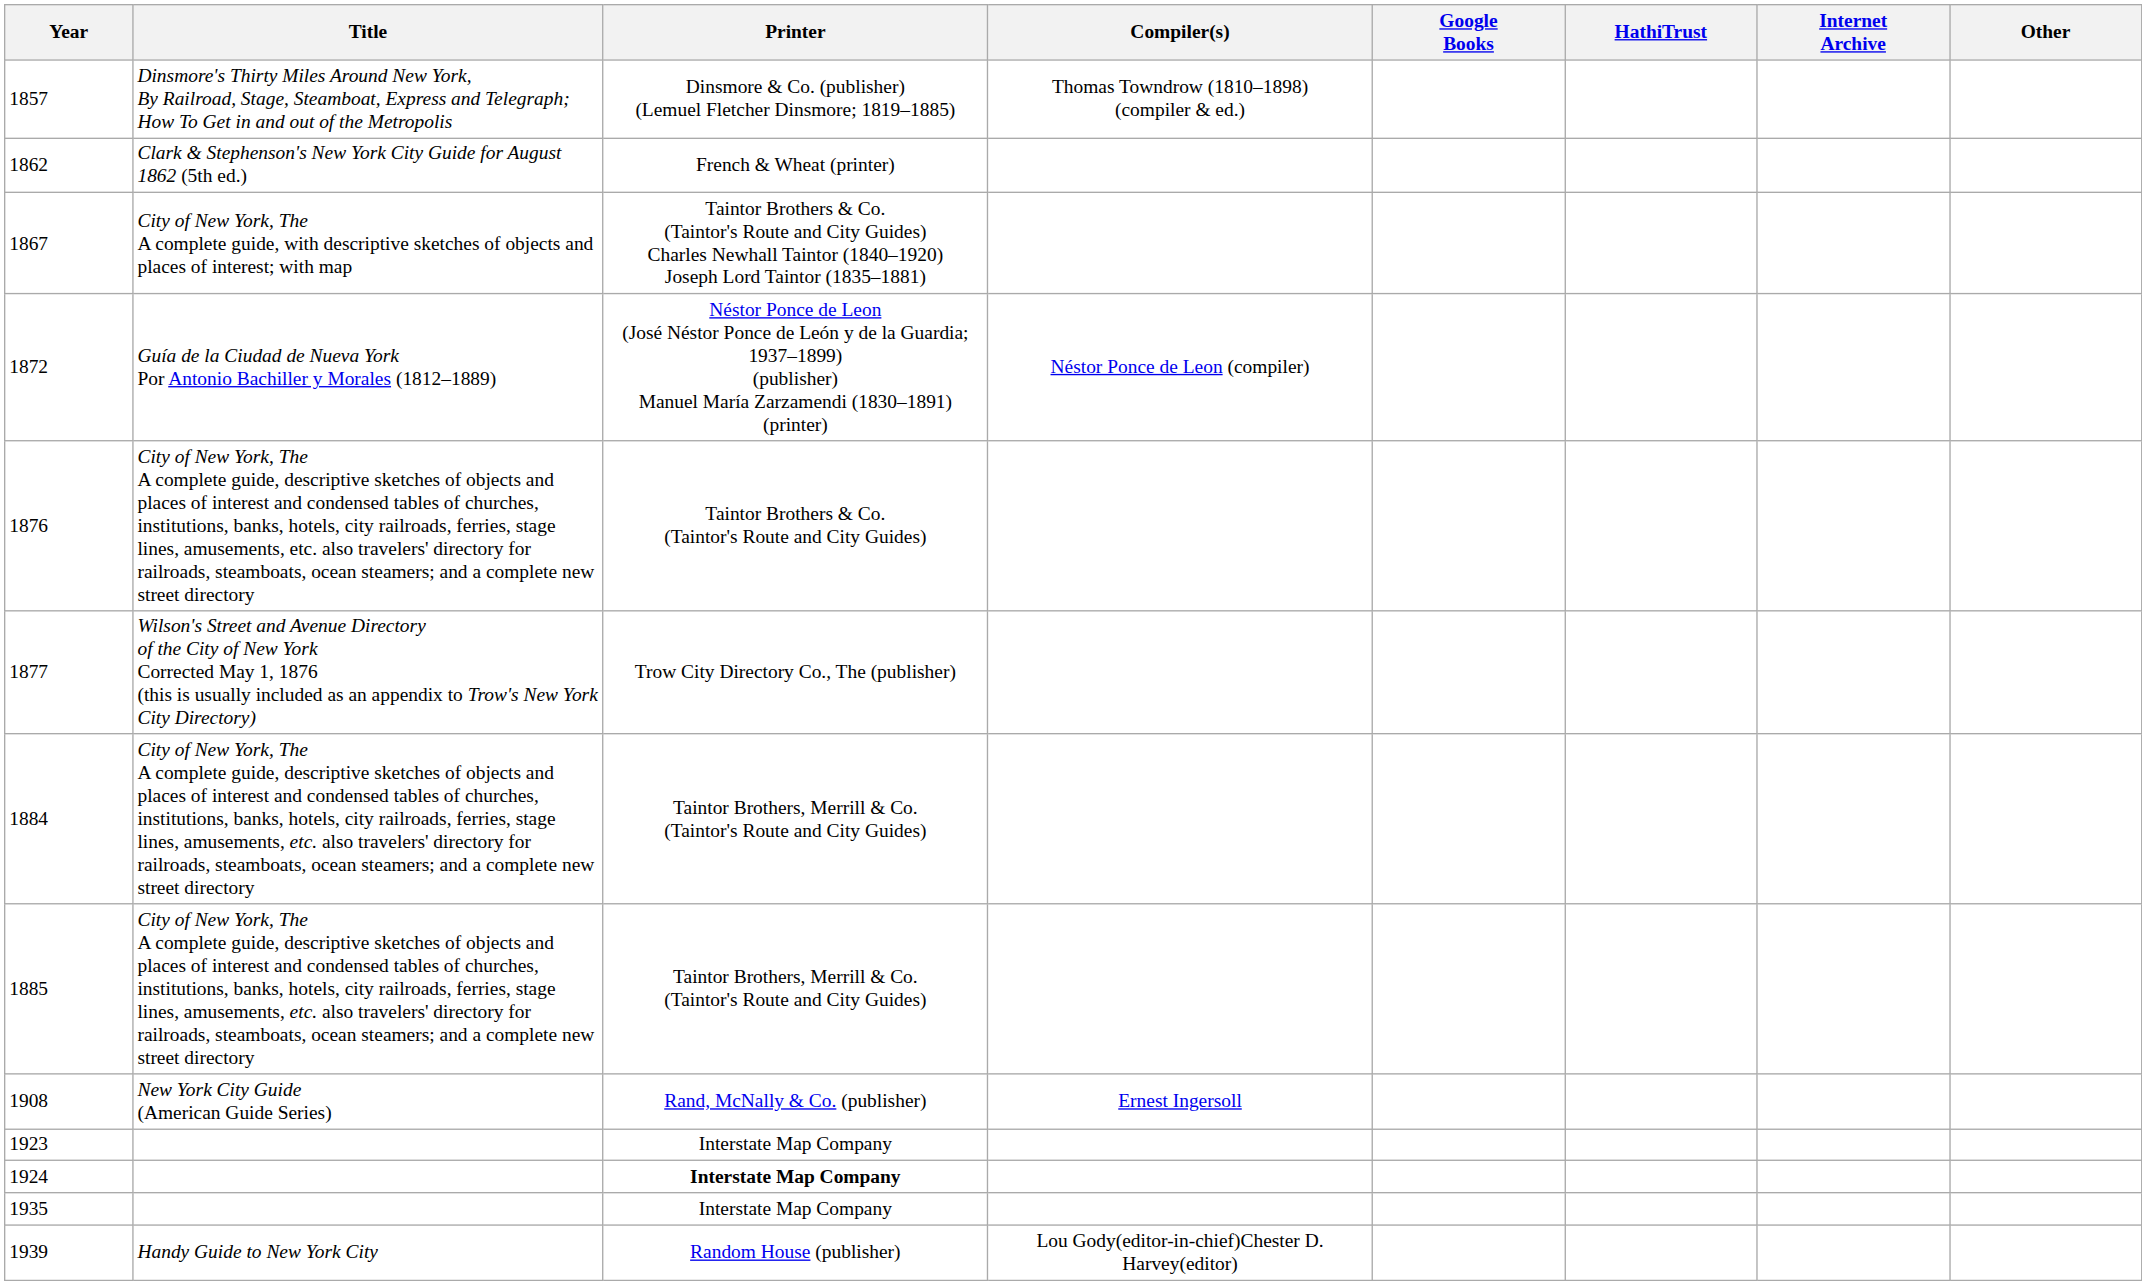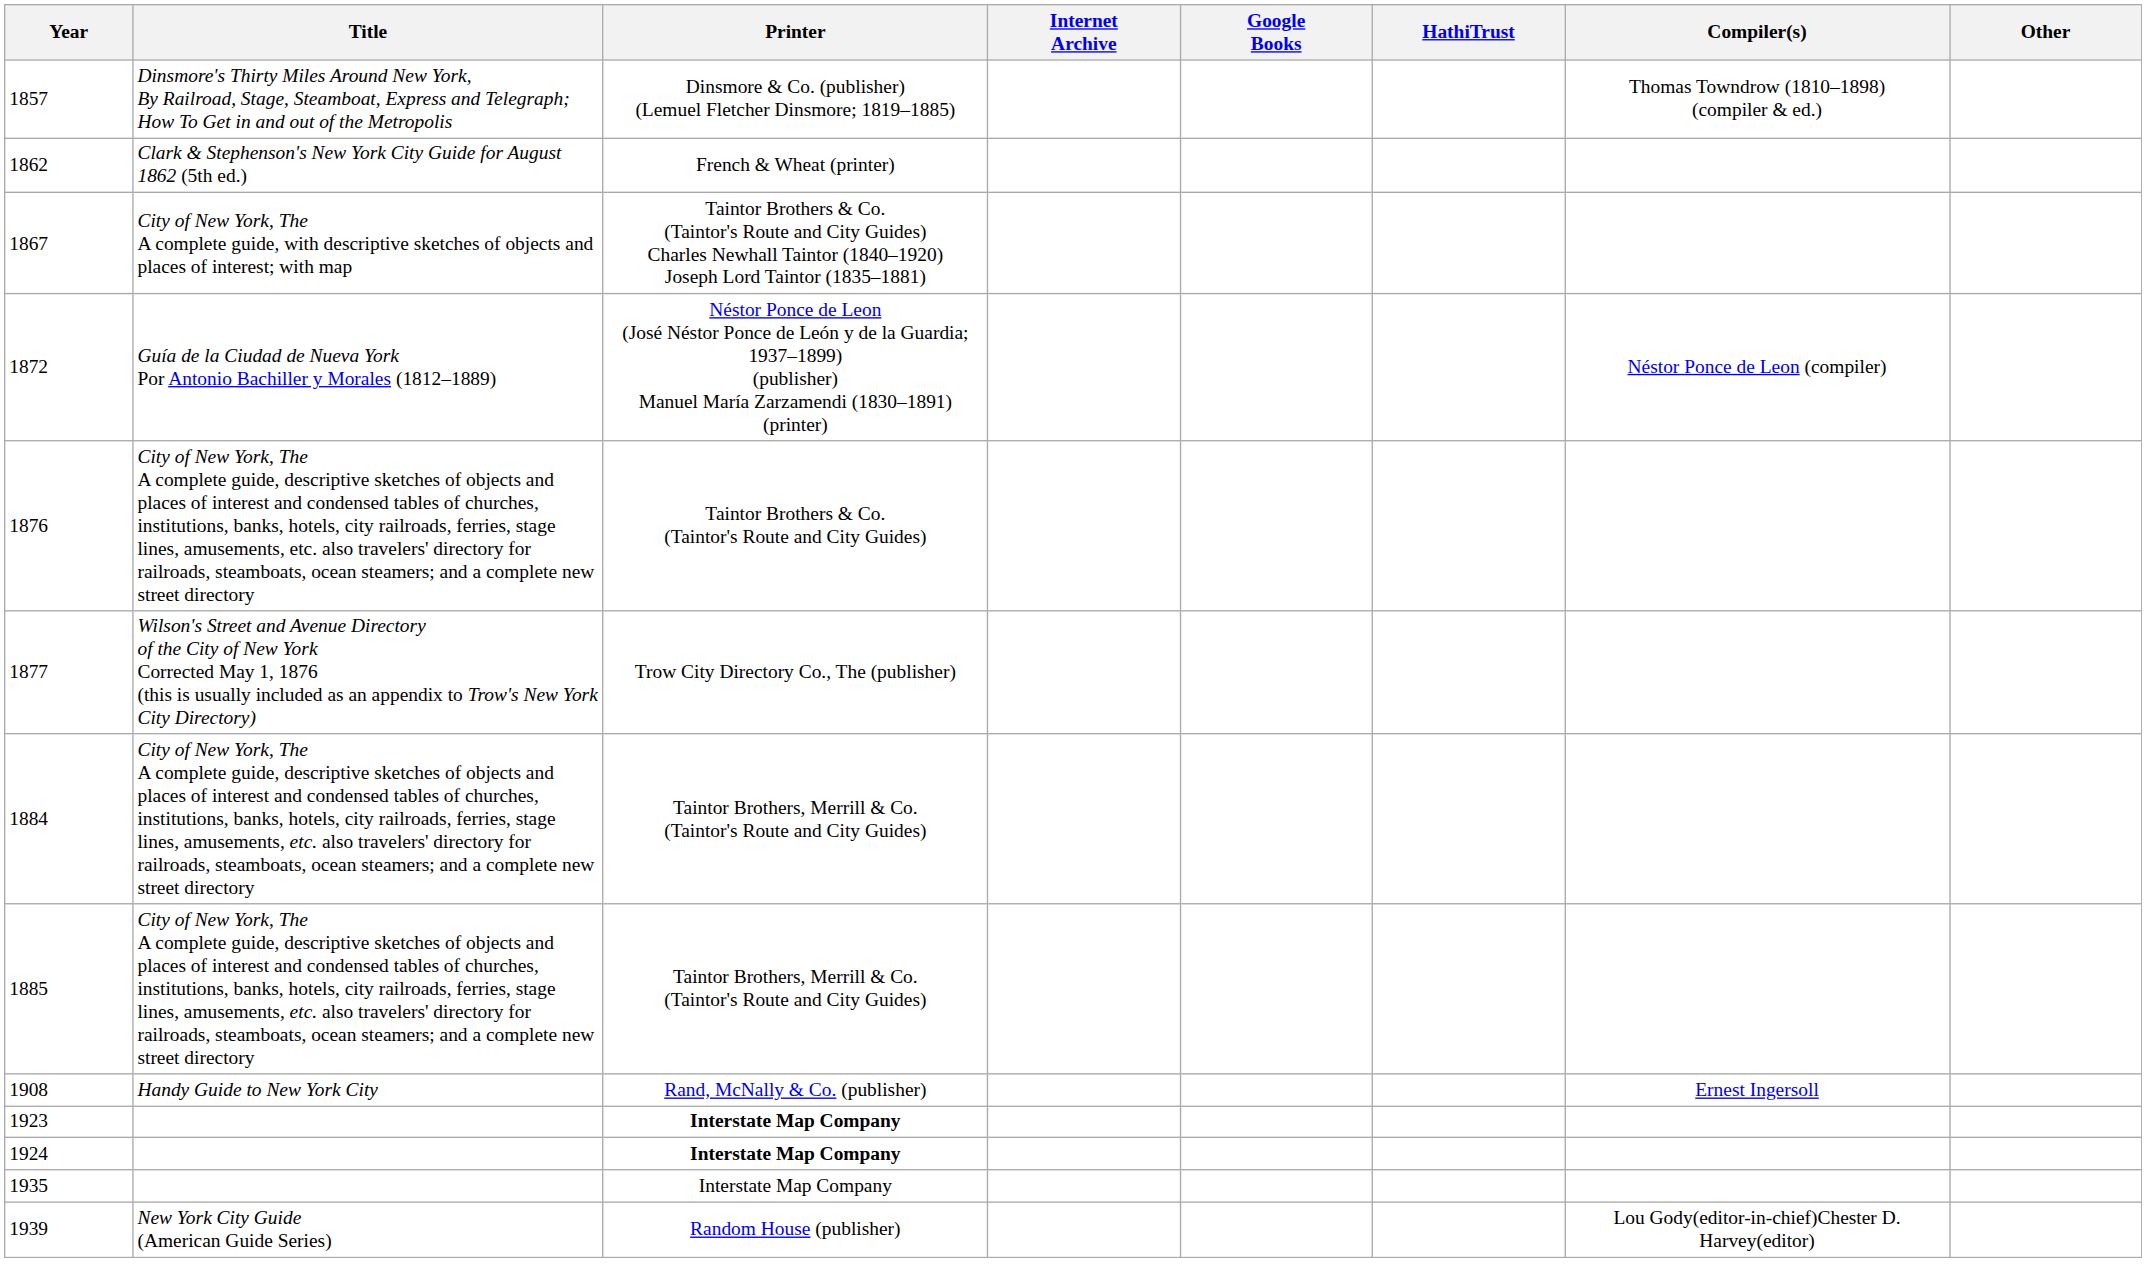columns swapped: Compiler(s) <-> Internet Archive
1908 | Title: New York City Guide (American Guide Series) -> Handy Guide to New York City
1923 | Printer: normal -> bold
1939 | Title: Handy Guide to New York City -> New York City Guide (American Guide Series)
